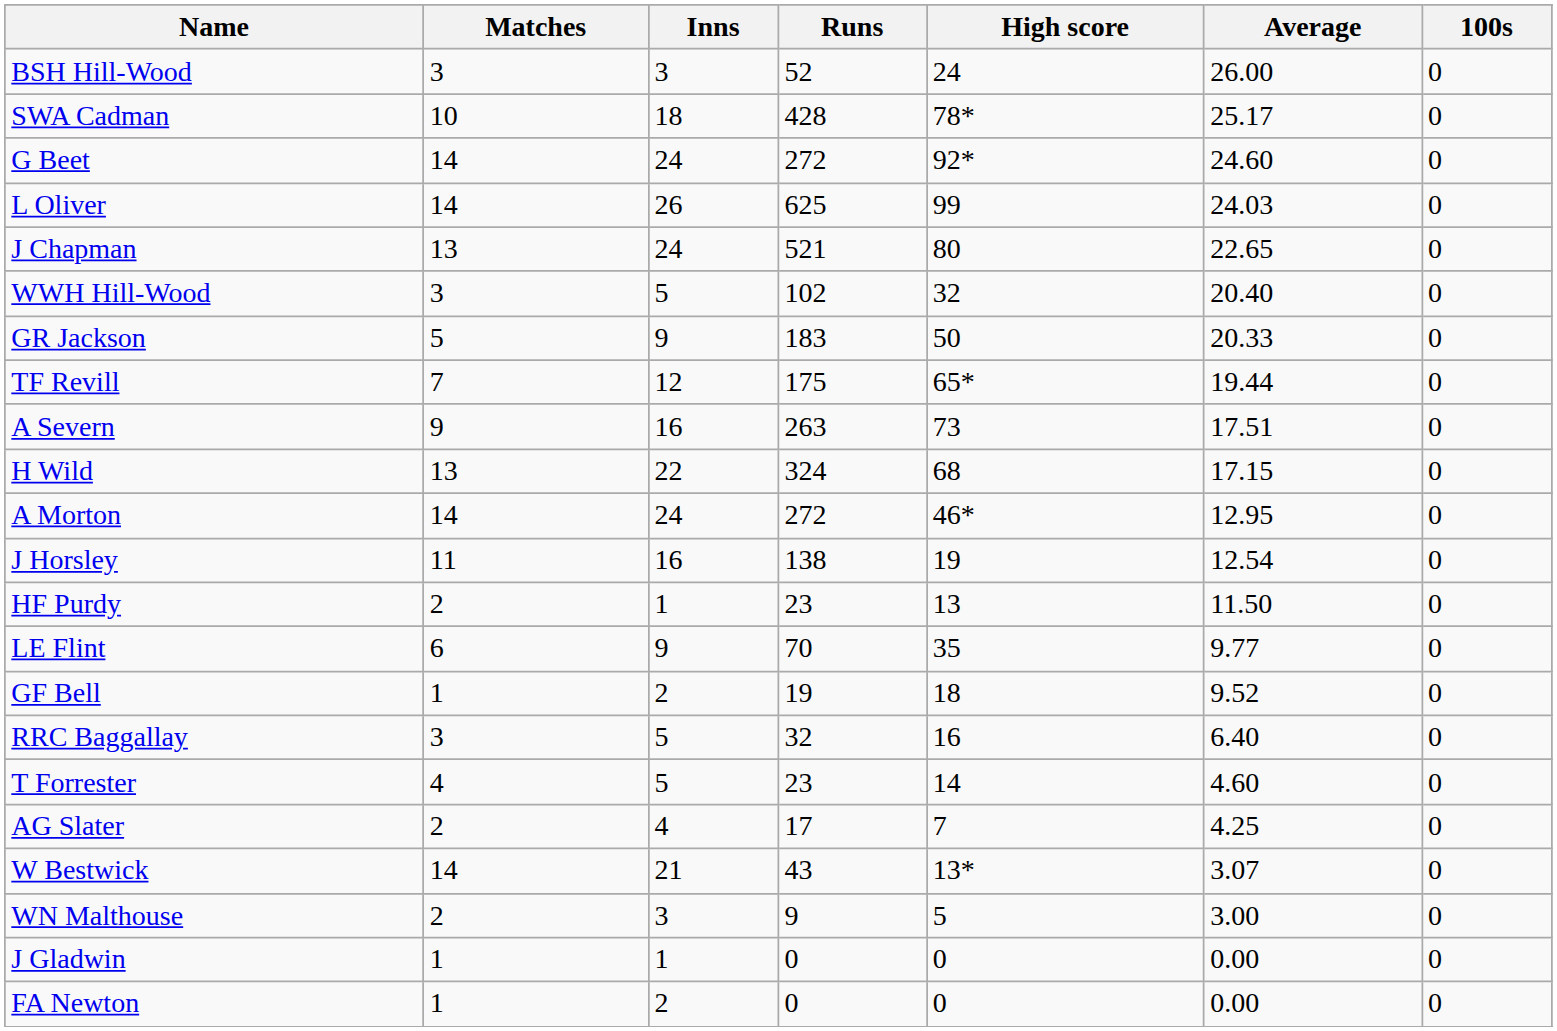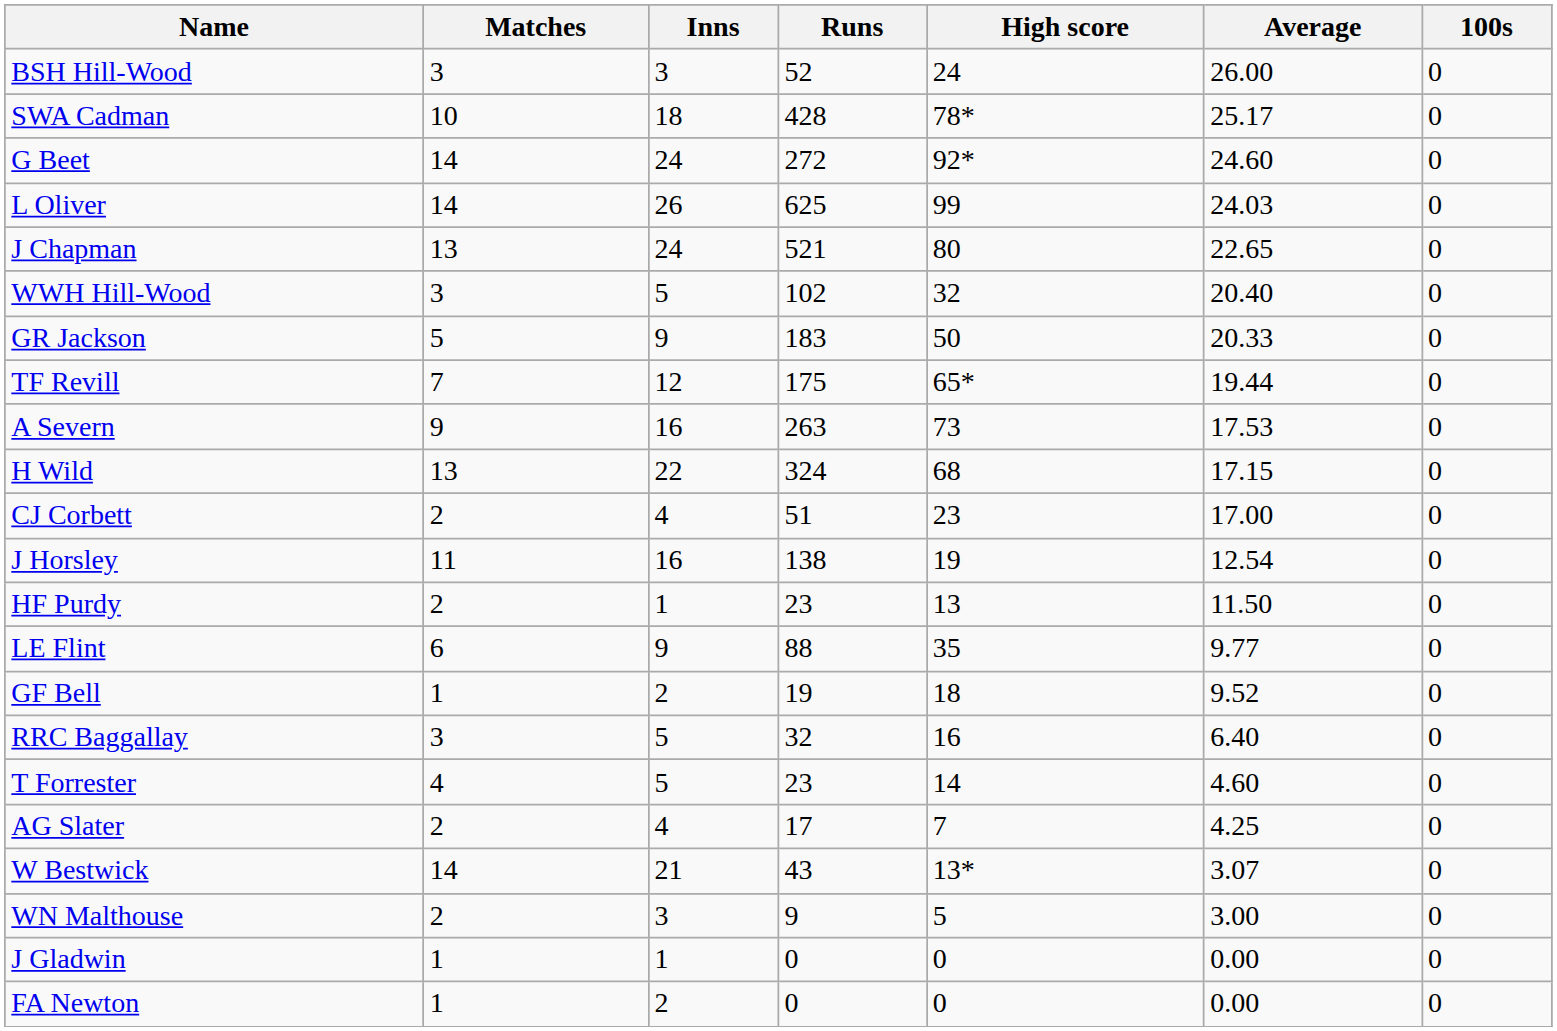A Severn | Average: 17.51 -> 17.53
+ row: CJ Corbett | 2 | 4 | 51 | 23 | 17.00 | 0
- row: A Morton | 14 | 24 | 272 | 46* | 12.95 | 0
LE Flint | Runs: 70 -> 88
